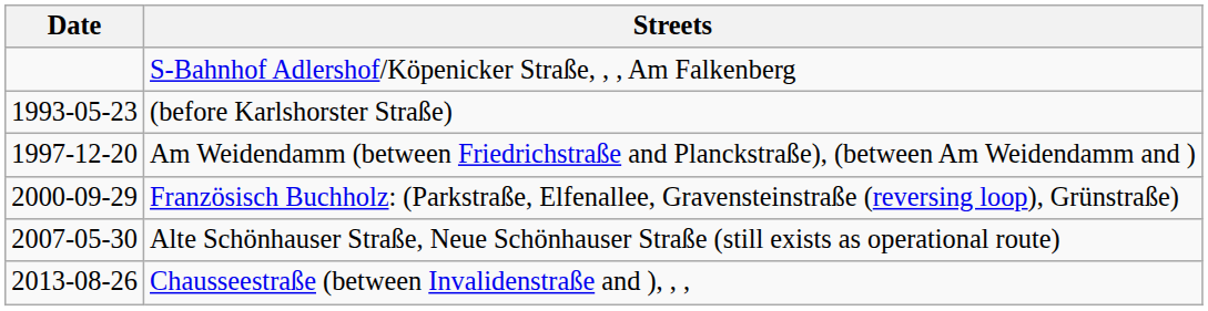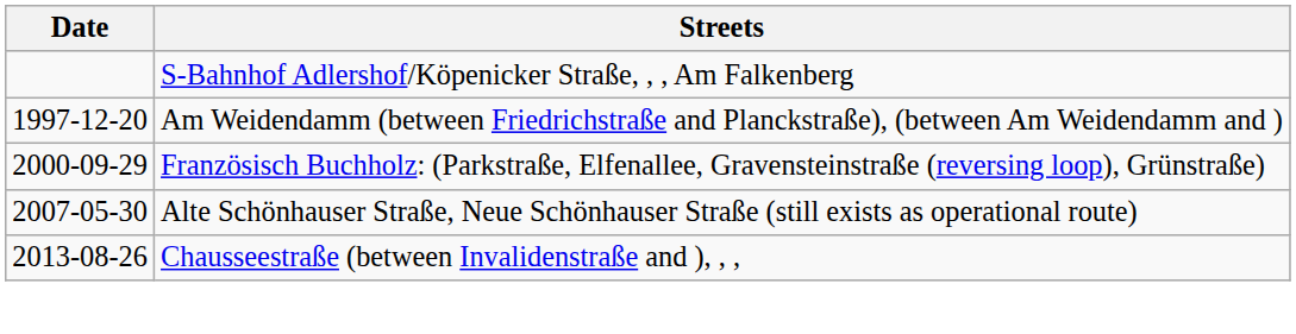- row: 1993-05-23 | (before Karlshorster Straße)
